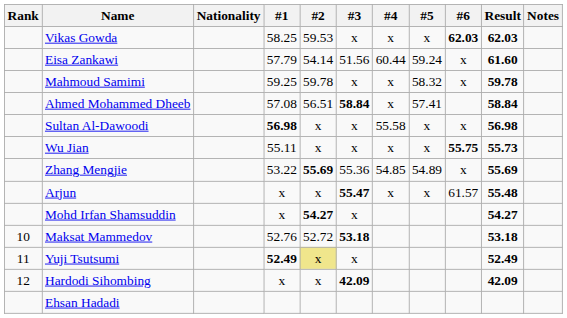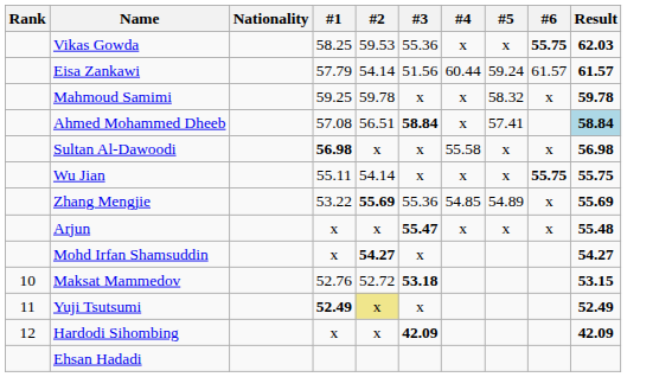- column: Notes
Vikas Gowda | #3: x -> 55.36
Vikas Gowda | #6: 62.03 -> 55.75
Eisa Zankawi | #6: x -> 61.57
Eisa Zankawi | Result: 61.60 -> 61.57
Ahmed Mohammed Dheeb | Result: no background -> lightblue background
Wu Jian | #2: x -> 54.14
Wu Jian | Result: 55.73 -> 55.75
Arjun | #6: 61.57 -> x
Maksat Mammedov | Result: 53.18 -> 53.15
